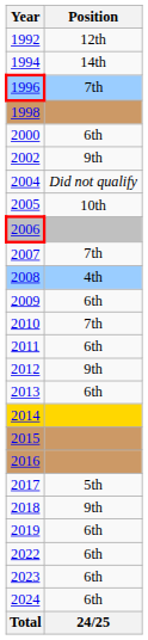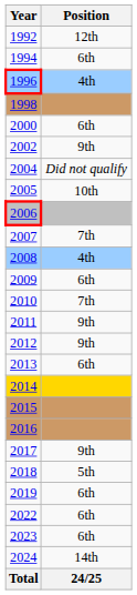1994 | Position: 14th -> 6th
1996 | Position: 7th -> 4th
2011 | Position: 6th -> 9th
2017 | Position: 5th -> 9th
2018 | Position: 9th -> 5th
2024 | Position: 6th -> 14th
